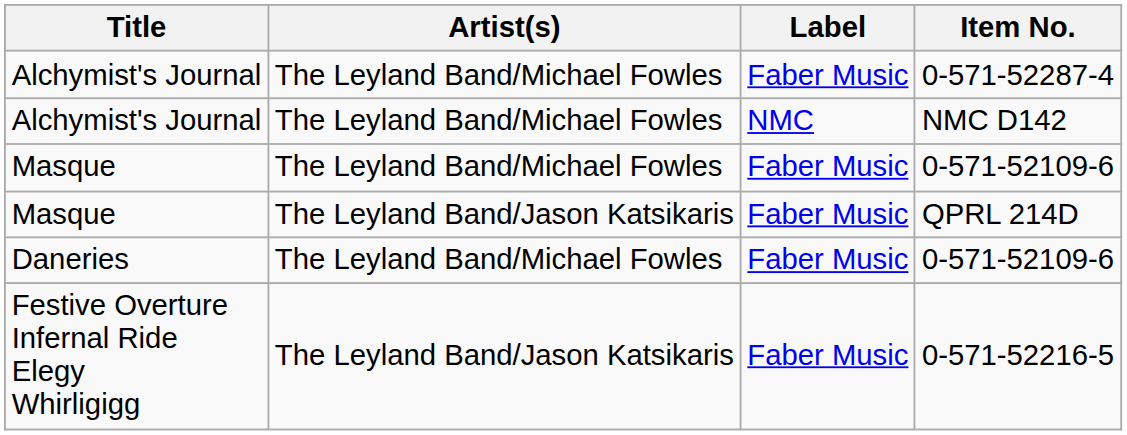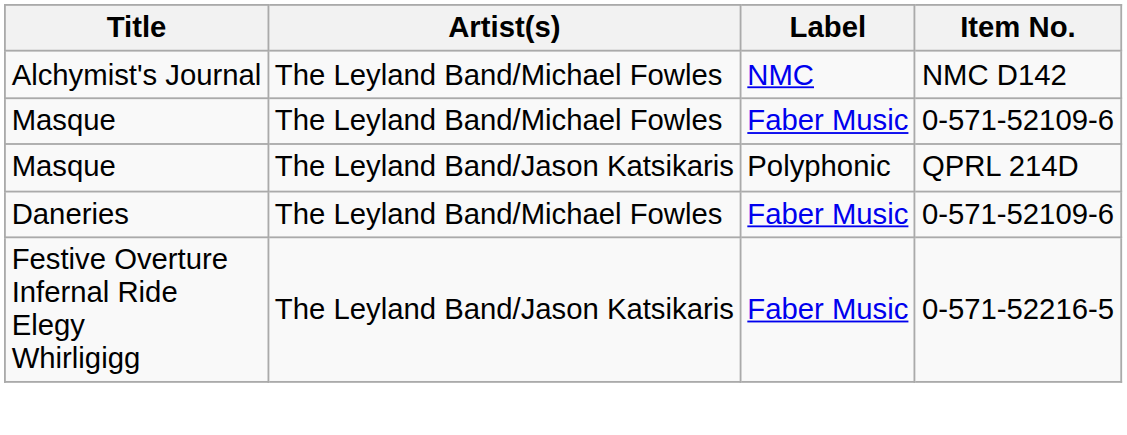- row: Alchymist's Journal | The Leyland Band/Michael Fowles | Faber Music | 0-571-52287-4
QPRL 214D | Label: Faber Music -> Polyphonic
